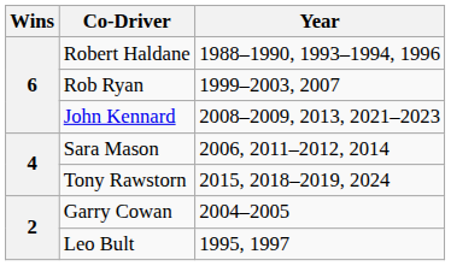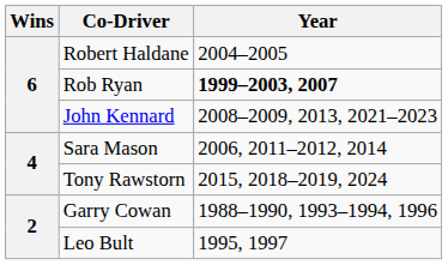Robert Haldane | Year: 1988–1990, 1993–1994, 1996 -> 2004–2005
Rob Ryan | Year: normal -> bold
Garry Cowan | Year: 2004–2005 -> 1988–1990, 1993–1994, 1996
